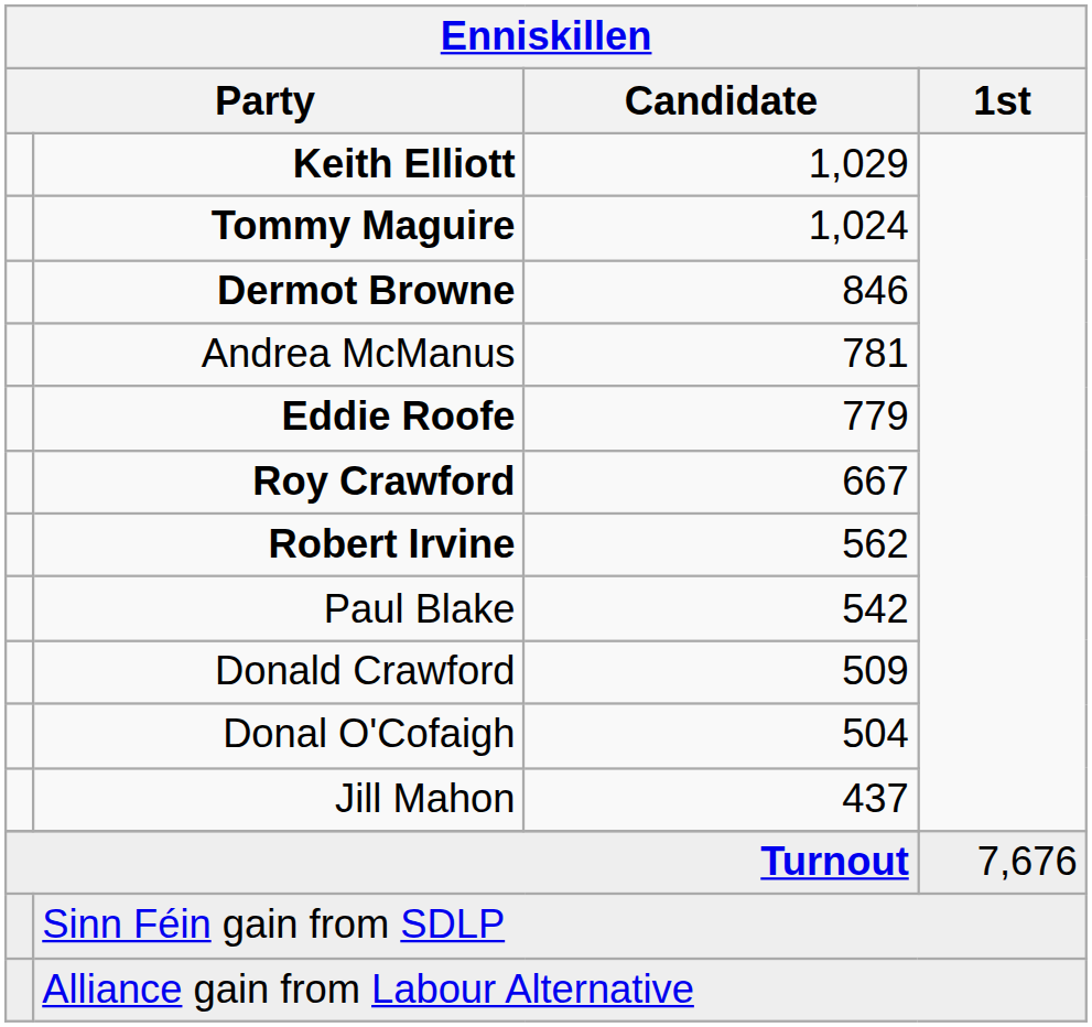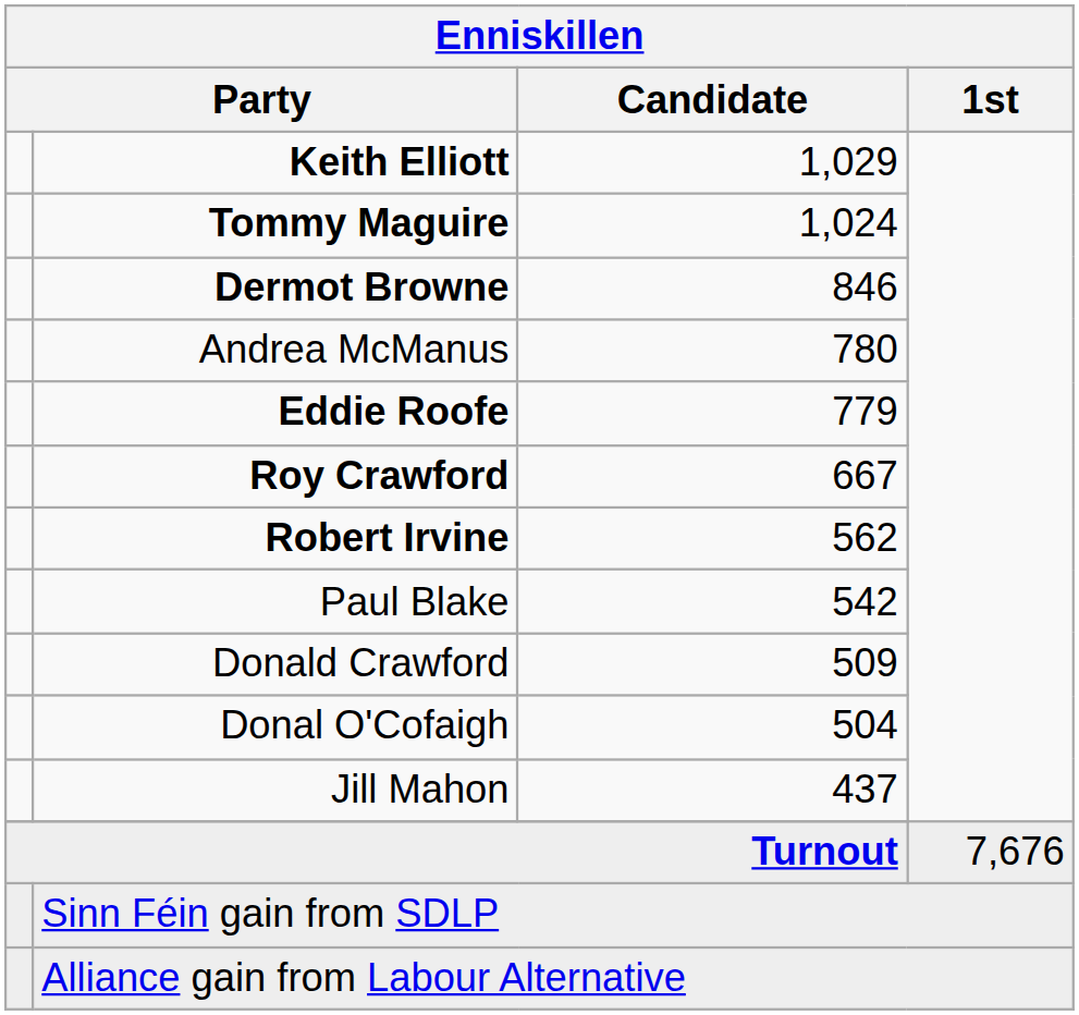Andrea McManus | Enniskillen / Candidate: 781 -> 780
